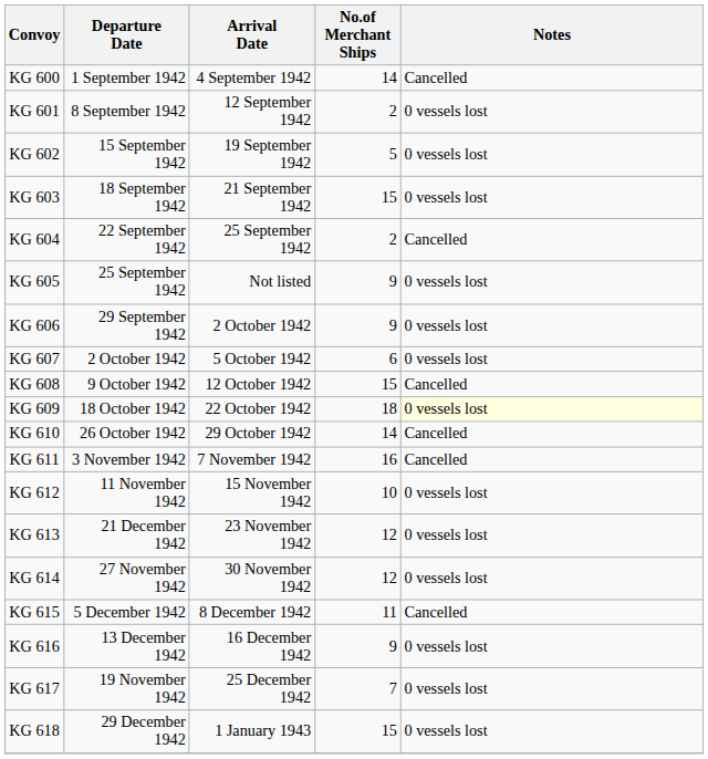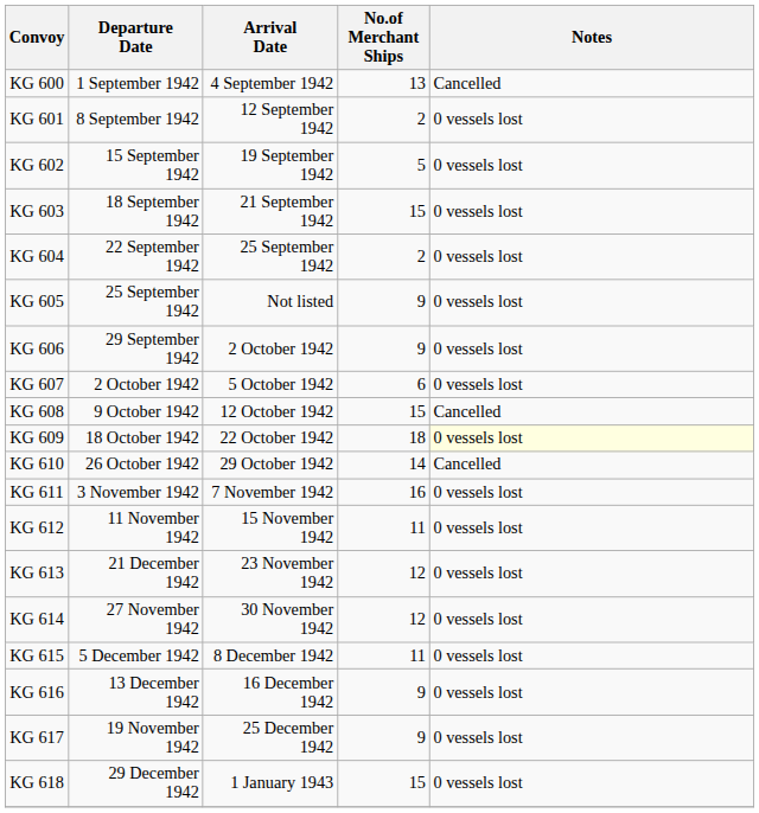KG 600 | No.of Merchant Ships: 14 -> 13
KG 604 | Notes: Cancelled -> 0 vessels lost
KG 611 | Notes: Cancelled -> 0 vessels lost
KG 612 | No.of Merchant Ships: 10 -> 11
KG 615 | Notes: Cancelled -> 0 vessels lost
KG 617 | No.of Merchant Ships: 7 -> 9
